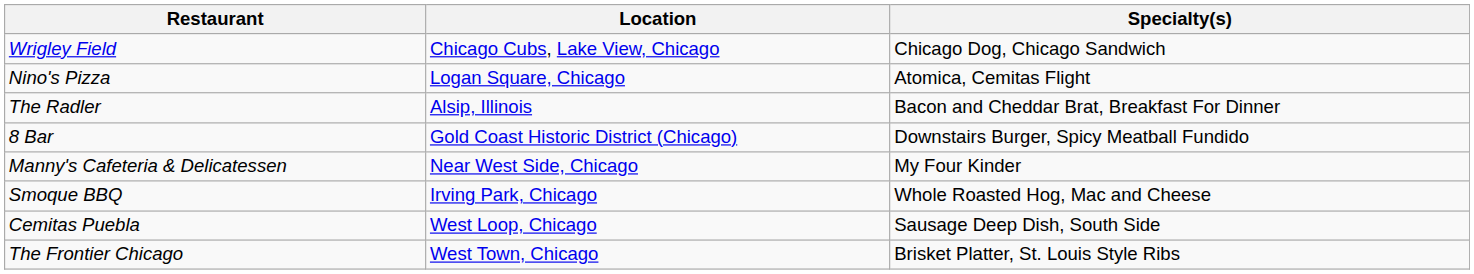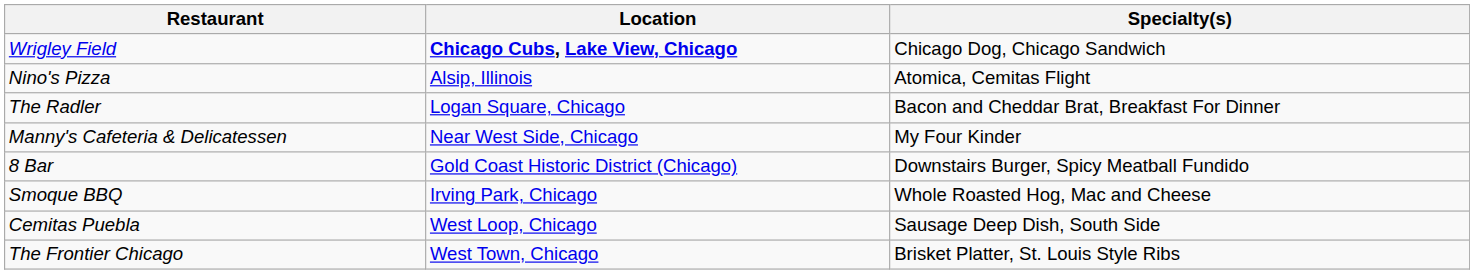Wrigley Field | Location: normal -> bold
Nino's Pizza | Location: Logan Square, Chicago -> Alsip, Illinois
The Radler | Location: Alsip, Illinois -> Logan Square, Chicago
rows swapped: Manny's Cafeteria & Delicatessen <-> 8 Bar
